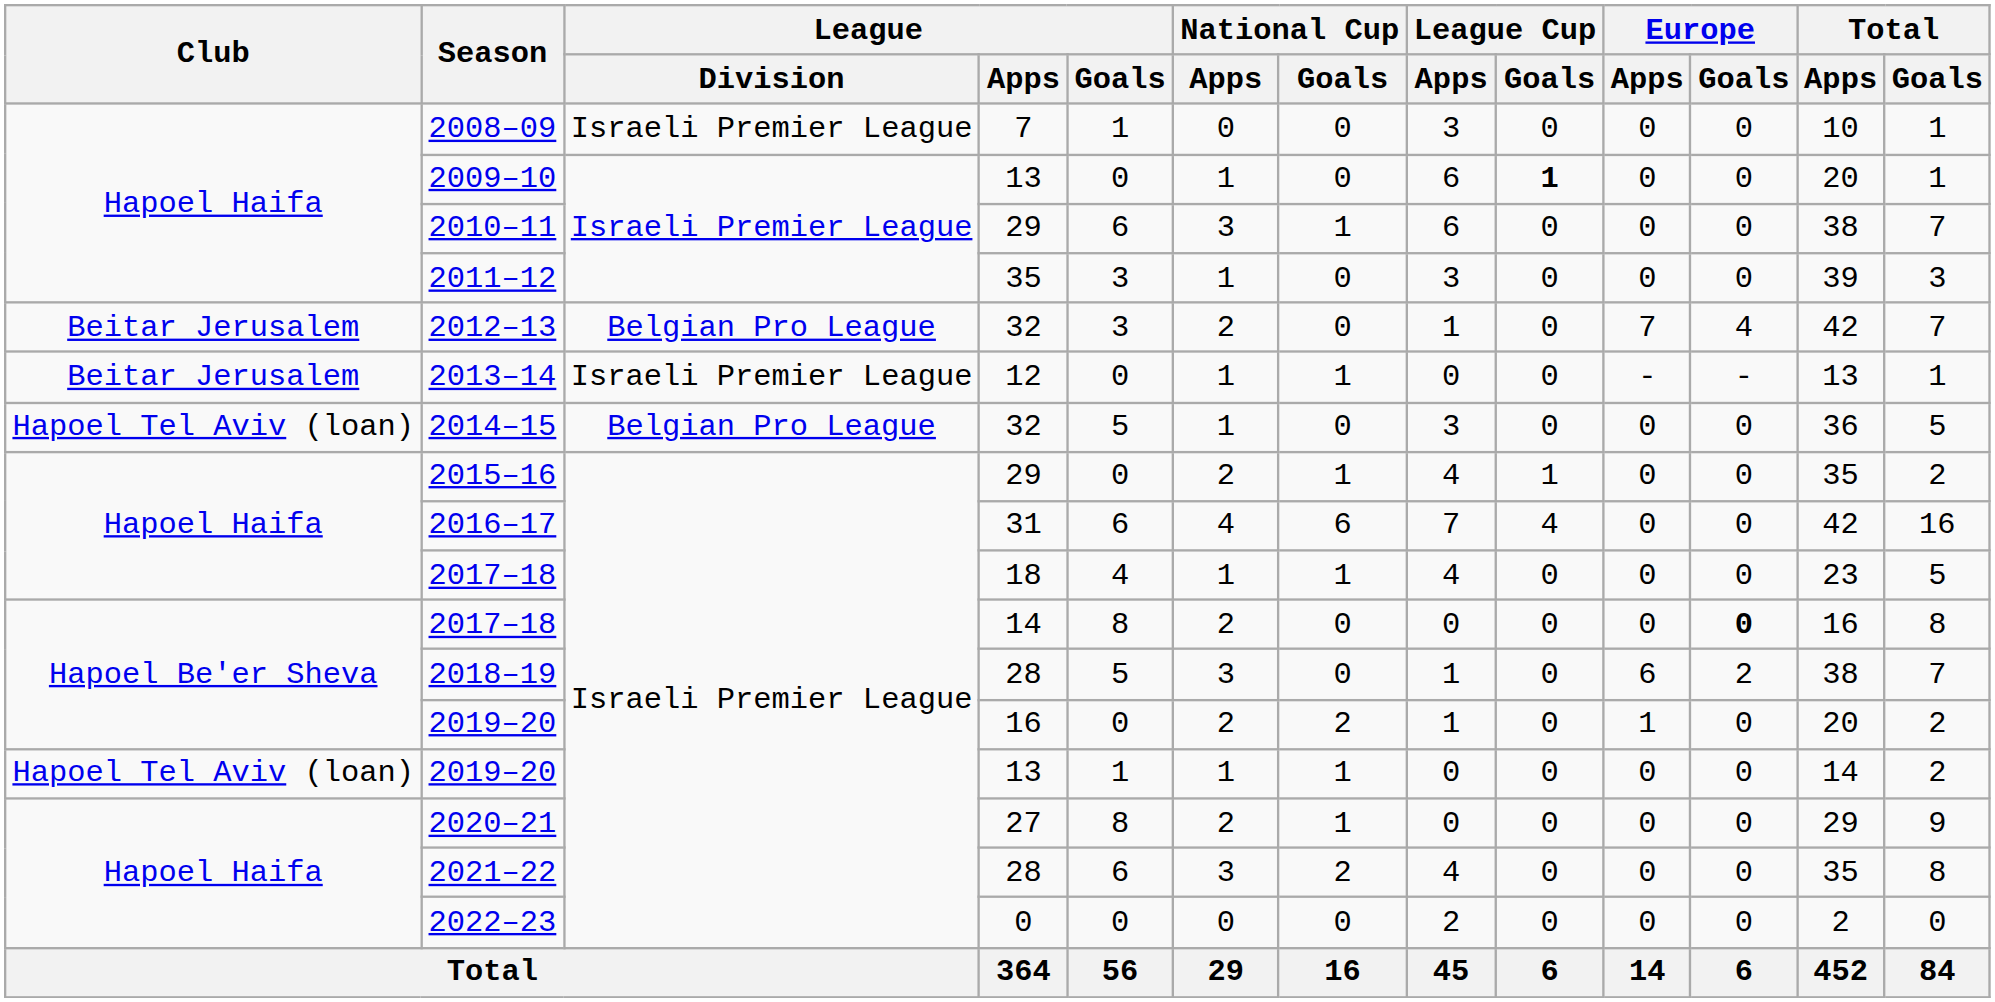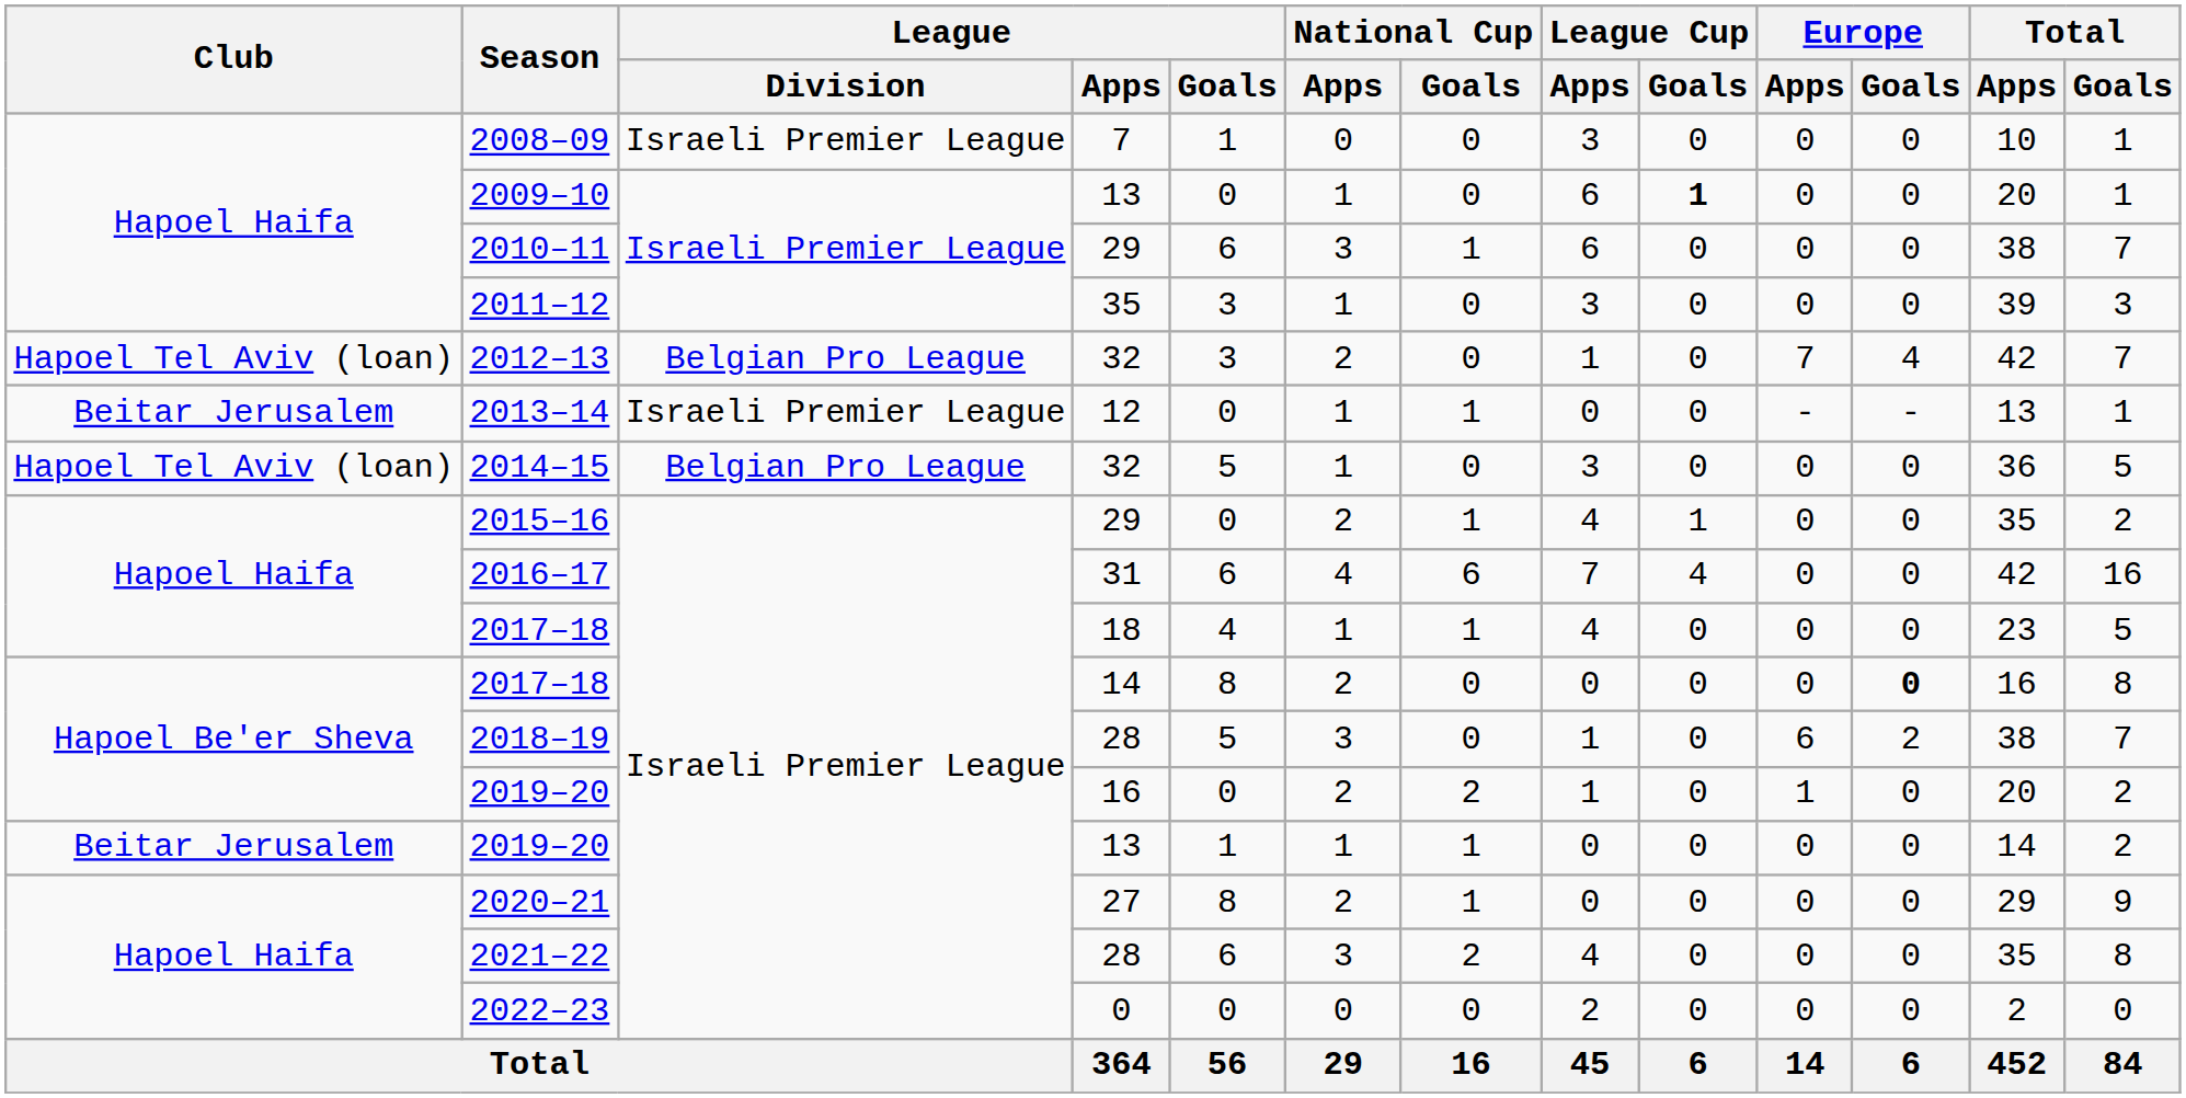2012–13 | Club: Beitar Jerusalem -> Hapoel Tel Aviv (loan)
2019–20 / 13 | Club: Hapoel Tel Aviv (loan) -> Beitar Jerusalem
